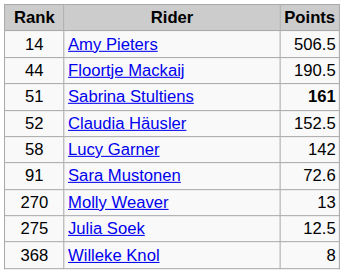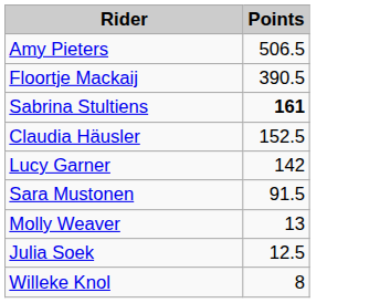- column: Rank | 14 | 44 | 51 | 52 | 58 | 91 | 270 | 275 | 368
Floortje Mackaij | Points: 190.5 -> 390.5
Sara Mustonen | Points: 72.6 -> 91.5
